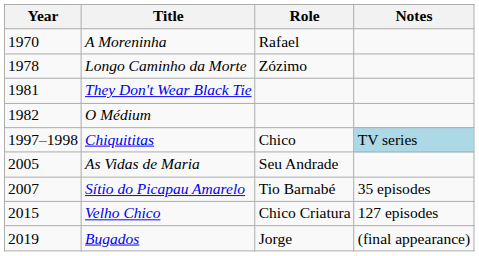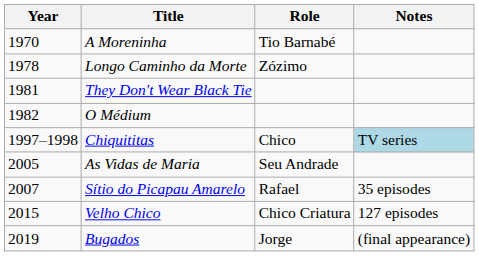A Moreninha | Role: Rafael -> Tio Barnabé
Sítio do Picapau Amarelo | Role: Tio Barnabé -> Rafael
